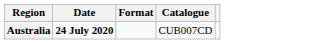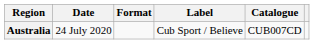+ column: Label | Cub Sport / Believe
Australia | Date: bold -> normal
